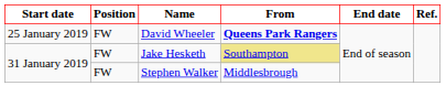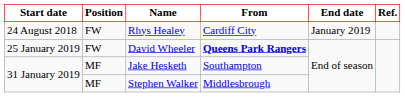+ row: 24 August 2018 | FW | Rhys Healey | Cardiff City | January 2019
Jake Hesketh | Position: FW -> MF
Jake Hesketh | From: khaki background -> no background
Stephen Walker | Position: FW -> MF
